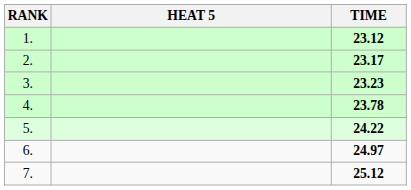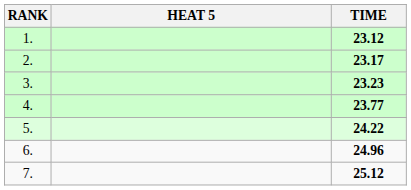4. | TIME: 23.78 -> 23.77
6. | TIME: 24.97 -> 24.96
